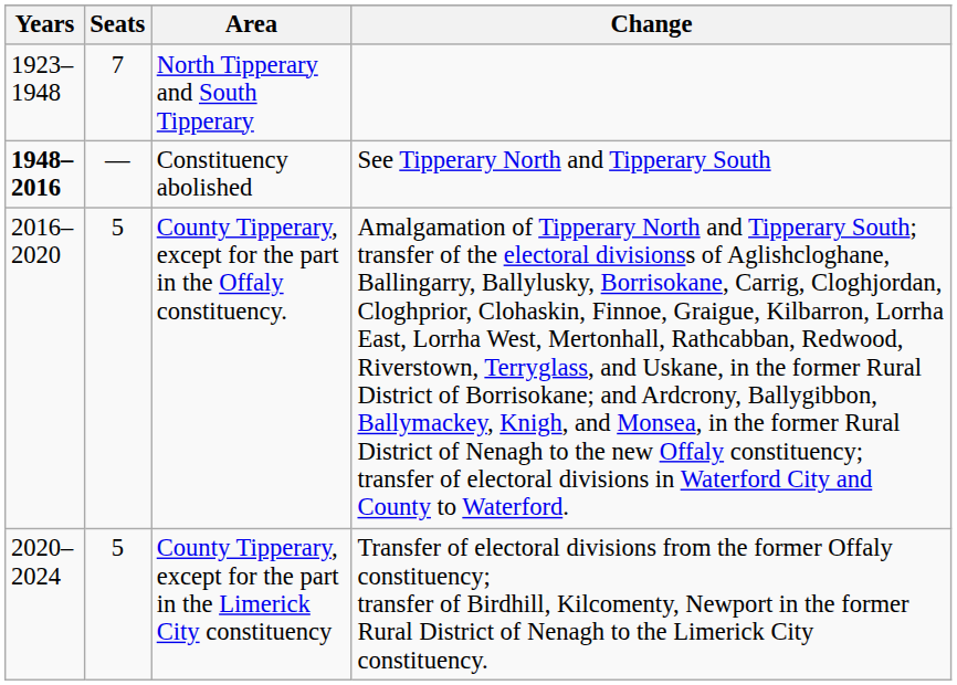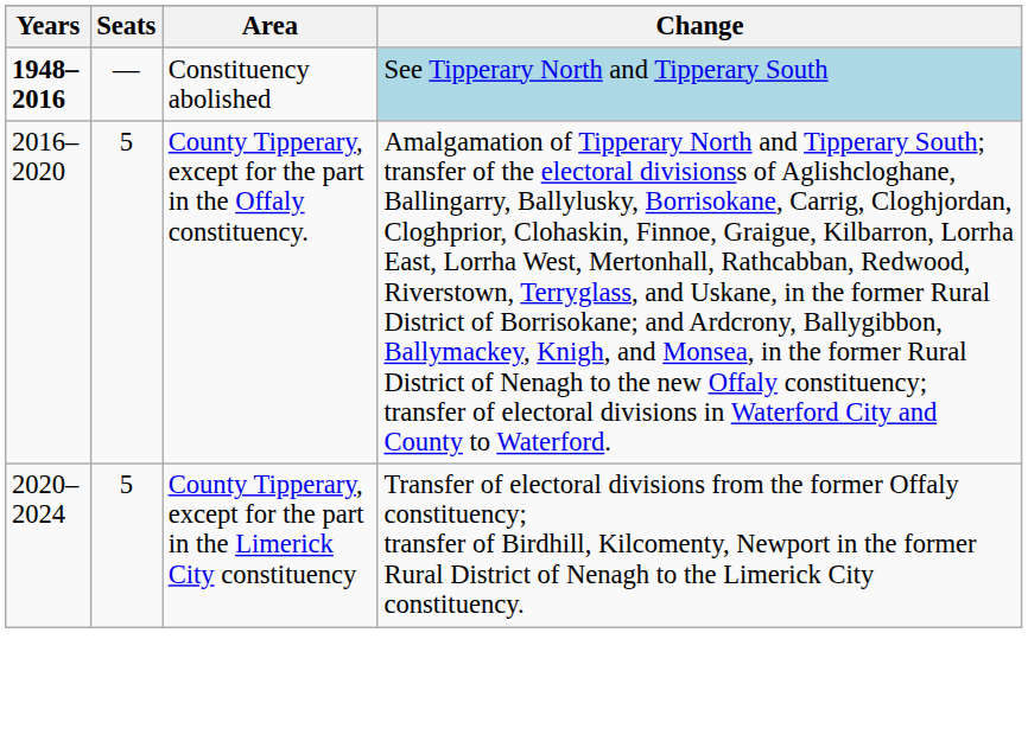- row: 1923–1948 | 7 | North Tipperary and South Tipperary
Constituency abolished | Change: no background -> lightblue background
